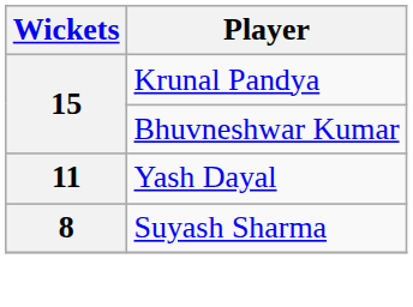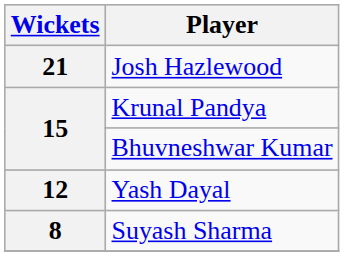+ row: 21 | Josh Hazlewood
Yash Dayal | Wickets: 11 -> 12
